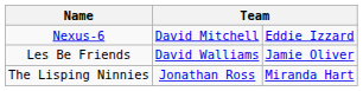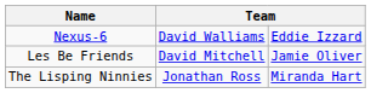Nexus-6 | column 2: David Mitchell -> David Walliams
Les Be Friends | column 2: David Walliams -> David Mitchell
